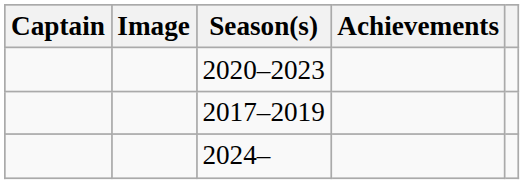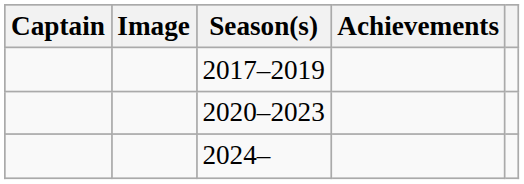rows swapped: 2017–2019 <-> 2020–2023
